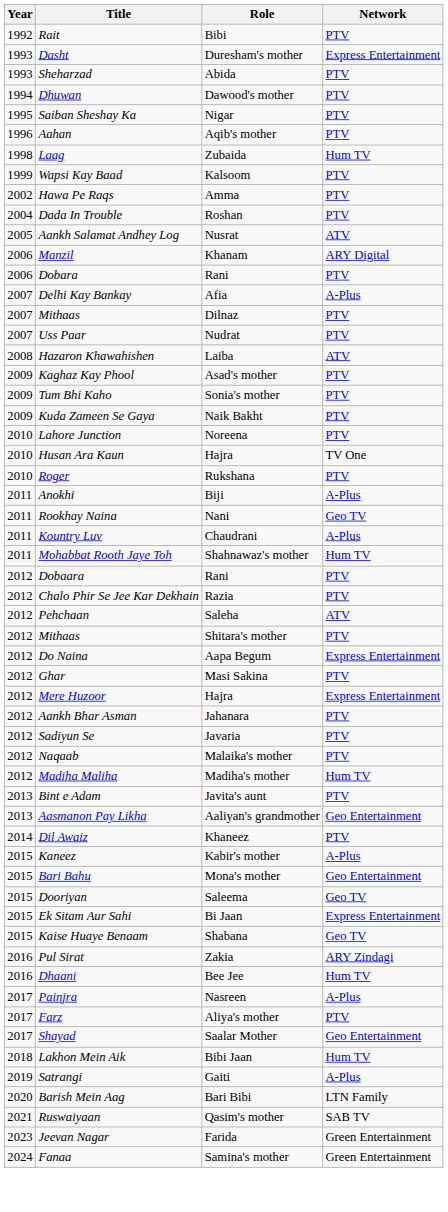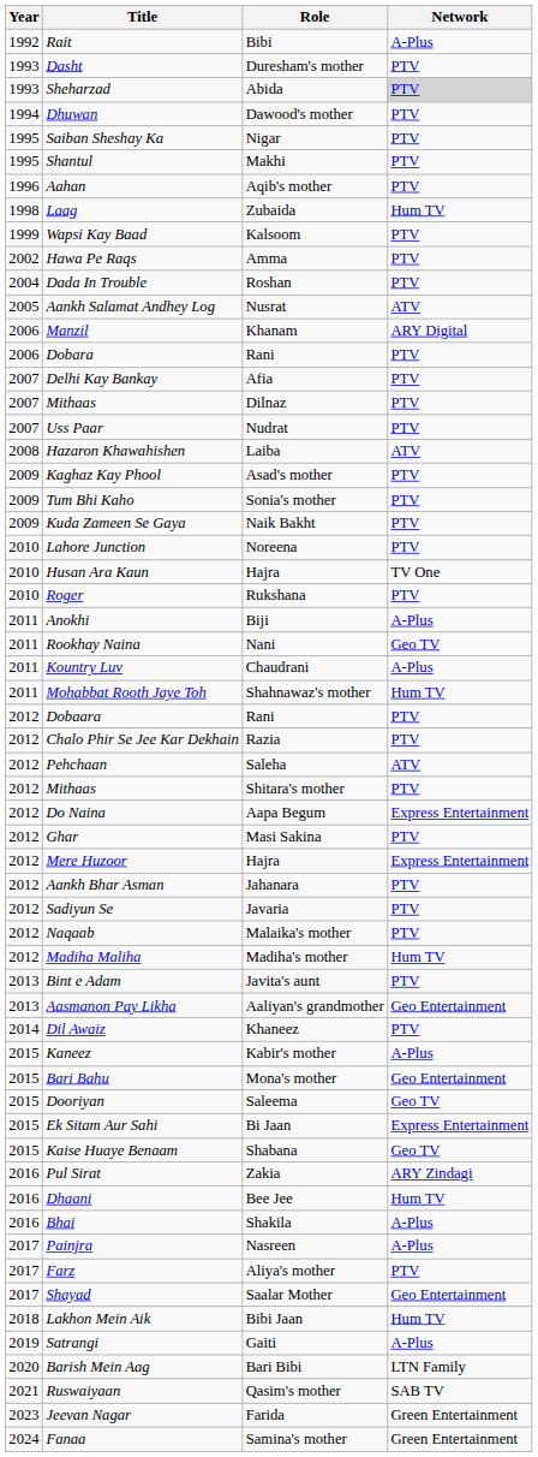Rait | Network: PTV -> A-Plus
Dasht | Network: Express Entertainment -> PTV
Sheharzad | Network: no background -> lightgrey background
+ row: 1995 | Shantul | Makhi | PTV
Delhi Kay Bankay | Network: A-Plus -> PTV
+ row: 2016 | Bhai | Shakila | A-Plus
